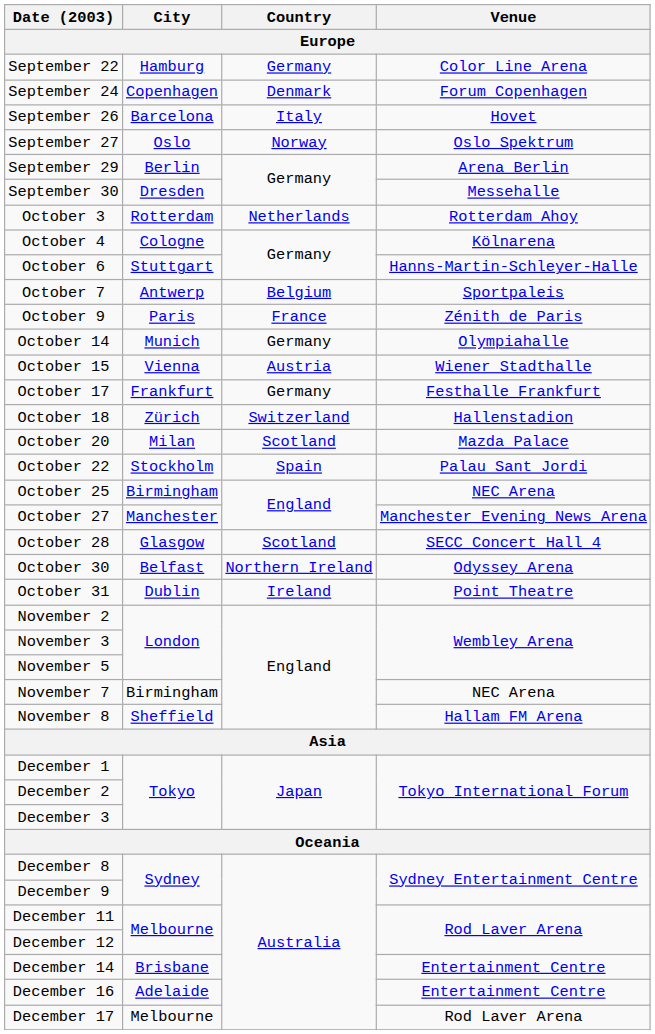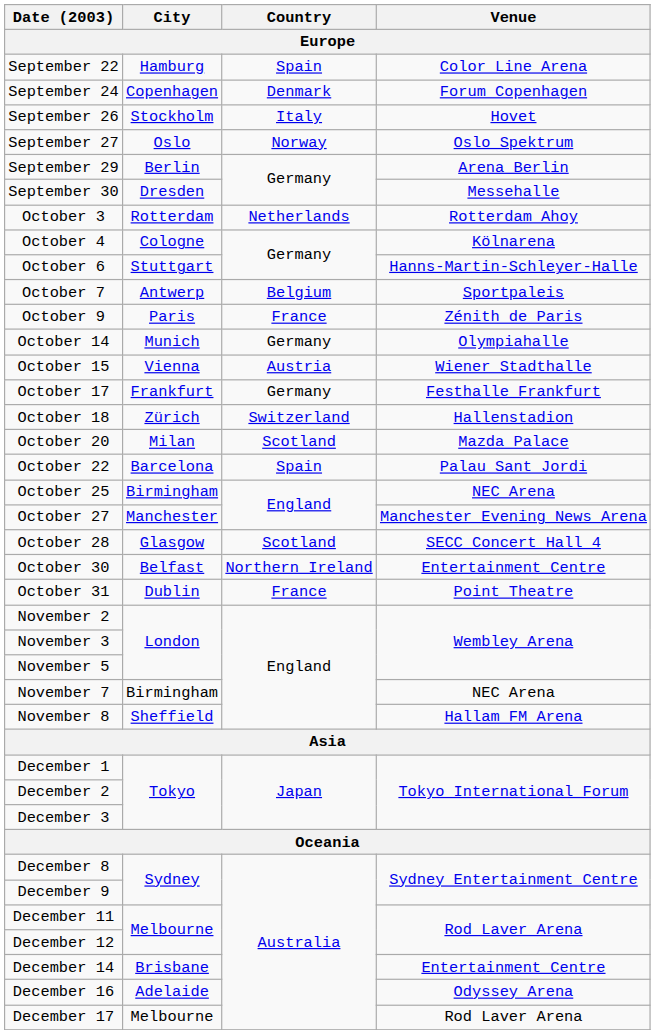September 22 | Country: Germany -> Spain
September 26 | City: Barcelona -> Stockholm
October 22 | City: Stockholm -> Barcelona
October 30 | Venue: Odyssey Arena -> Entertainment Centre
October 31 | Country: Ireland -> France
December 16 | Venue: Entertainment Centre -> Odyssey Arena
